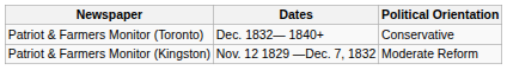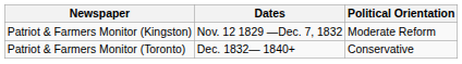rows swapped: Patriot & Farmers Monitor (Kingston) <-> Patriot & Farmers Monitor (Toronto)
